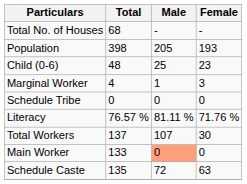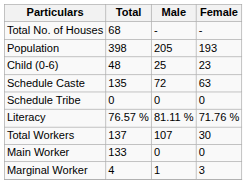rows swapped: Schedule Caste <-> Marginal Worker
Main Worker | Male: lightsalmon background -> no background
